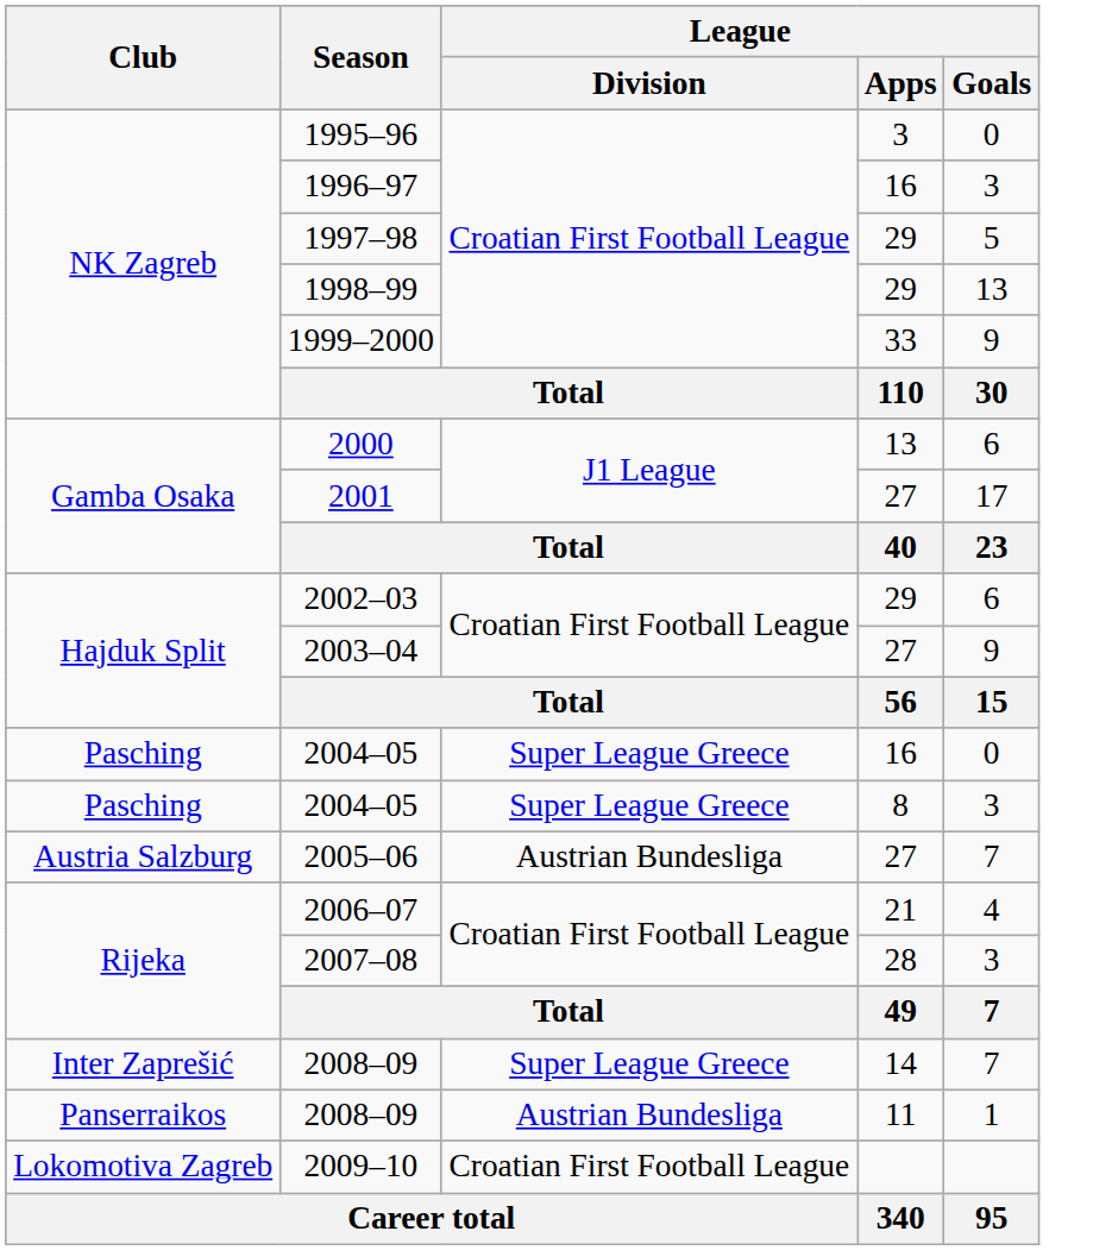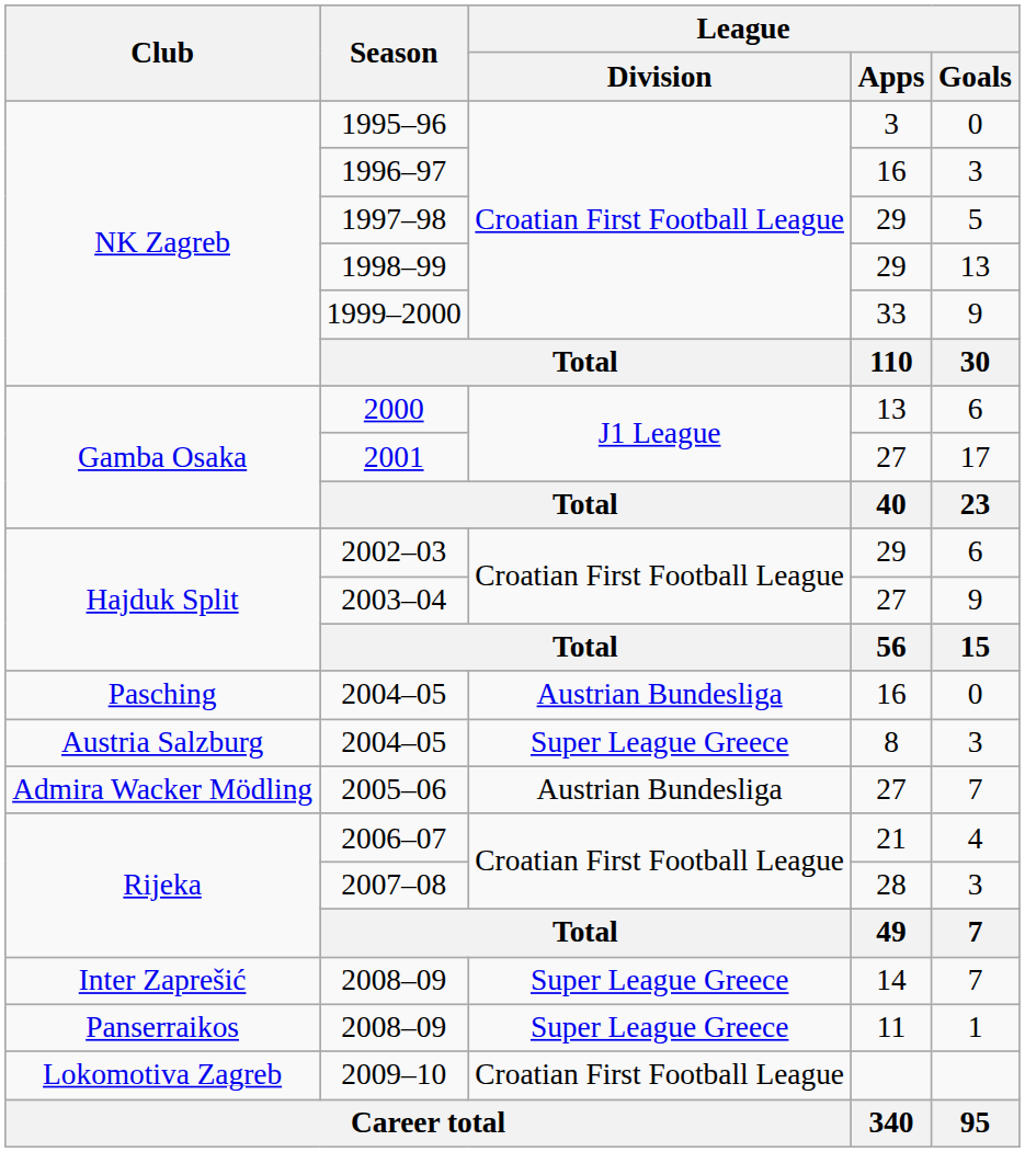2004–05 / 16 | League / Division: Super League Greece -> Austrian Bundesliga
2004–05 / 8 | Club: Pasching -> Austria Salzburg
2005–06 | Club: Austria Salzburg -> Admira Wacker Mödling
2008–09 / 11 | League / Division: Austrian Bundesliga -> Super League Greece
